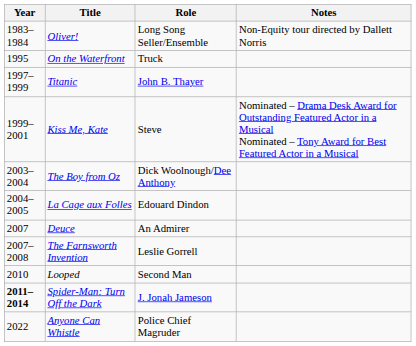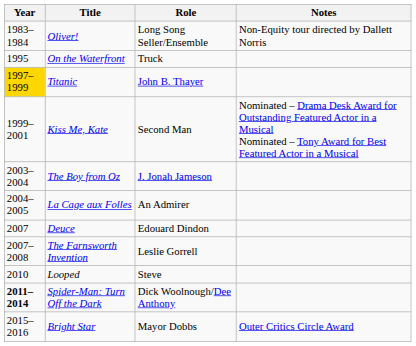Titanic | Year: no background -> gold background
Kiss Me, Kate | Role: Steve -> Second Man
The Boy from Oz | Role: Dick Woolnough/Dee Anthony -> J. Jonah Jameson
La Cage aux Folles | Role: Edouard Dindon -> An Admirer
Deuce | Role: An Admirer -> Edouard Dindon
Looped | Role: Second Man -> Steve
Spider-Man: Turn Off the Dark | Role: J. Jonah Jameson -> Dick Woolnough/Dee Anthony
+ row: 2015–2016 | Bright Star | Mayor Dobbs | Outer Critics Circle Award
- row: 2022 | Anyone Can Whistle | Police Chief Magruder
